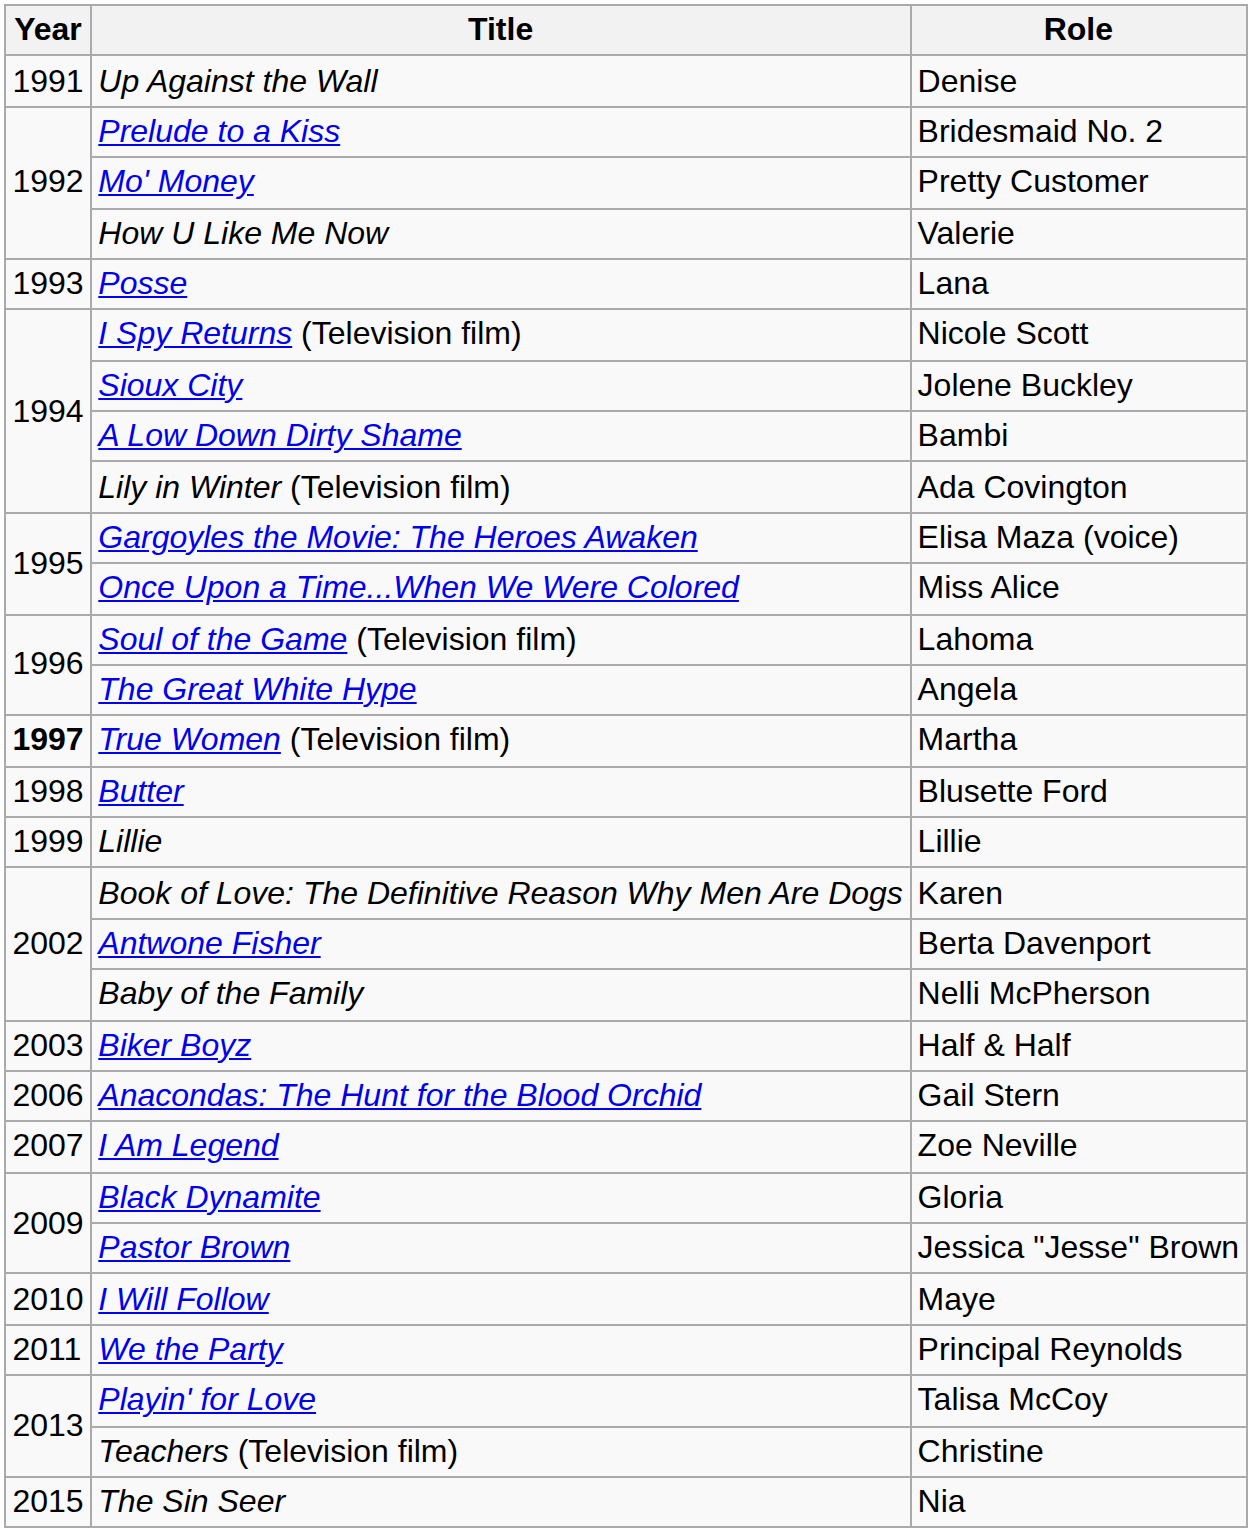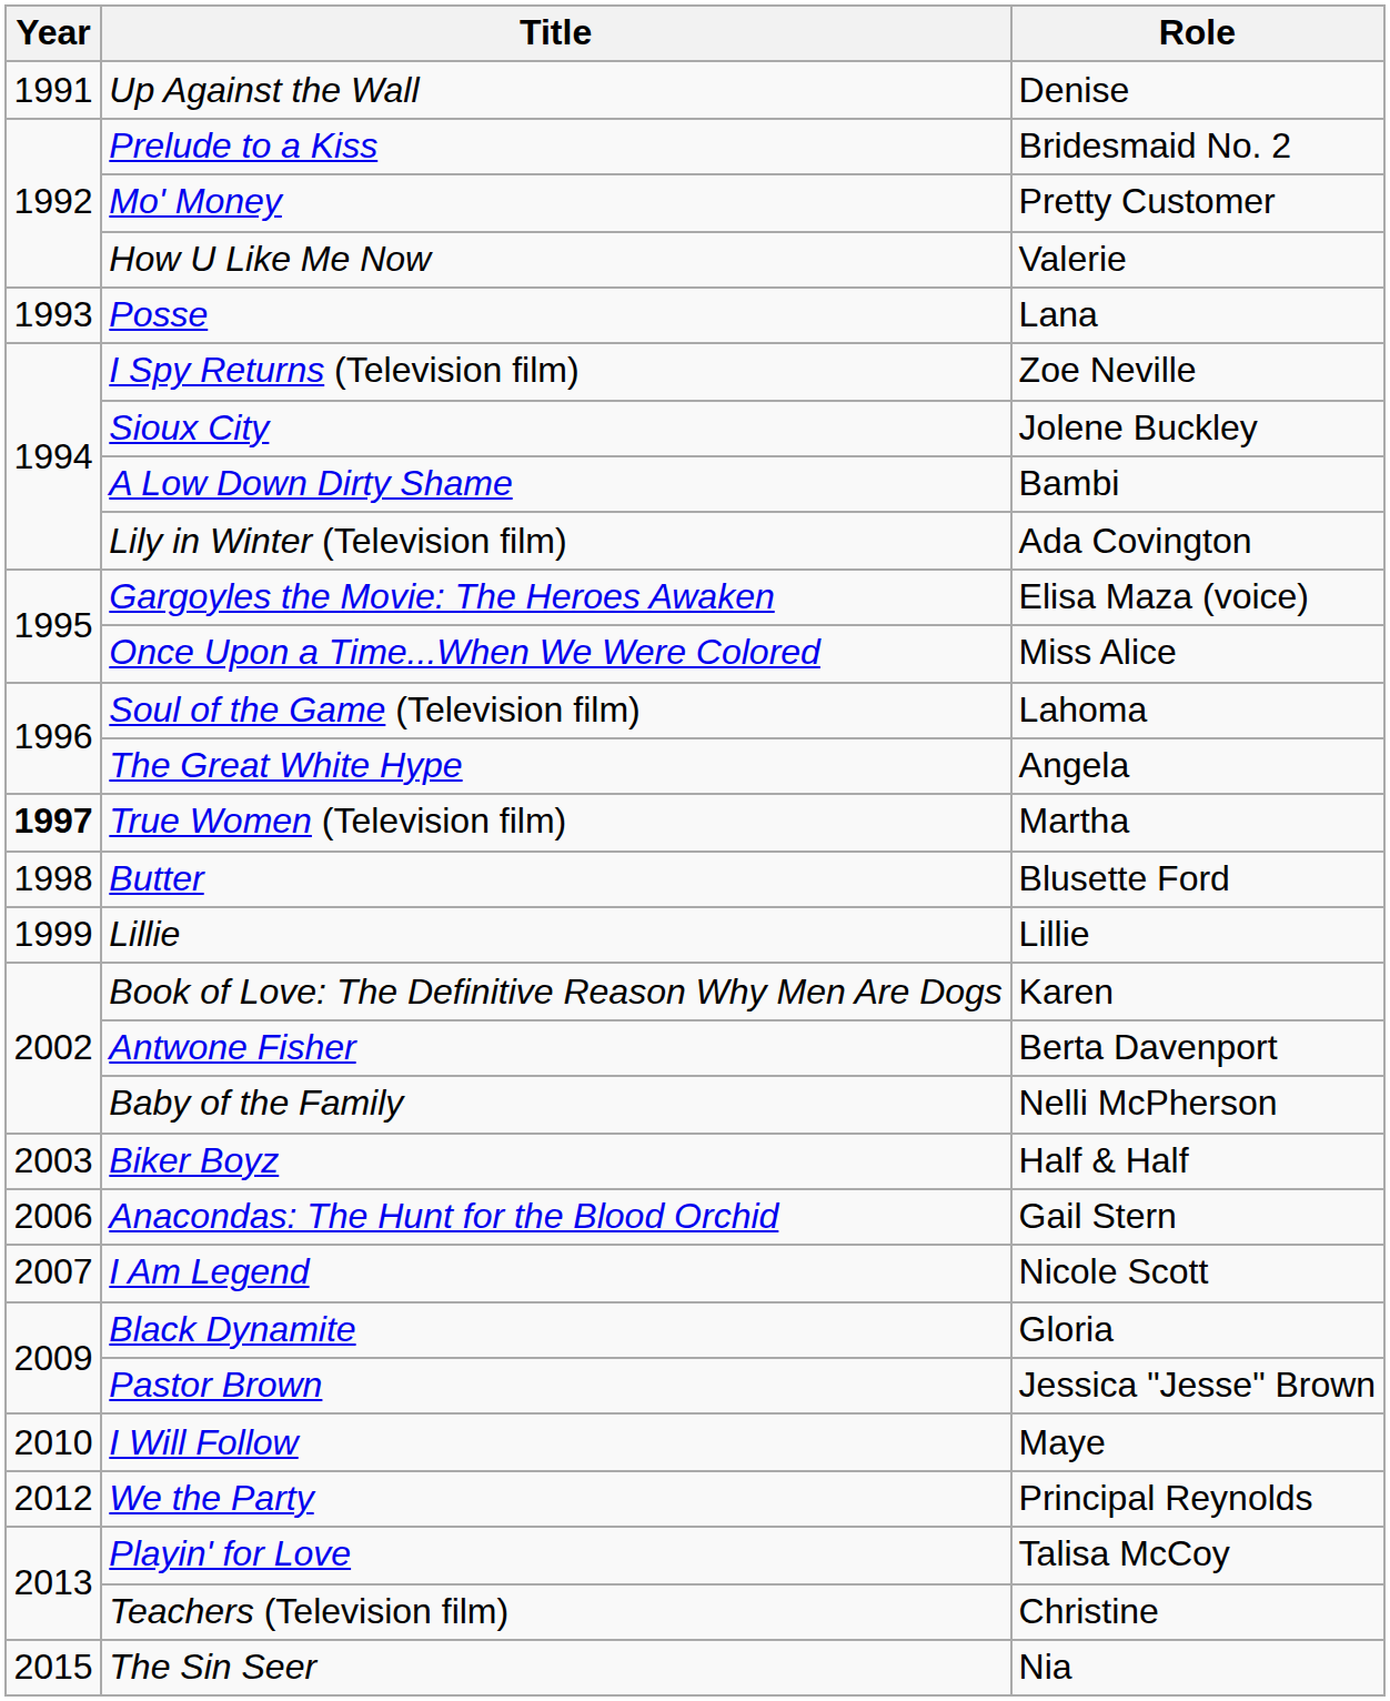I Spy Returns (Television film) | Role: Nicole Scott -> Zoe Neville
I Am Legend | Role: Zoe Neville -> Nicole Scott
We the Party | Year: 2011 -> 2012
